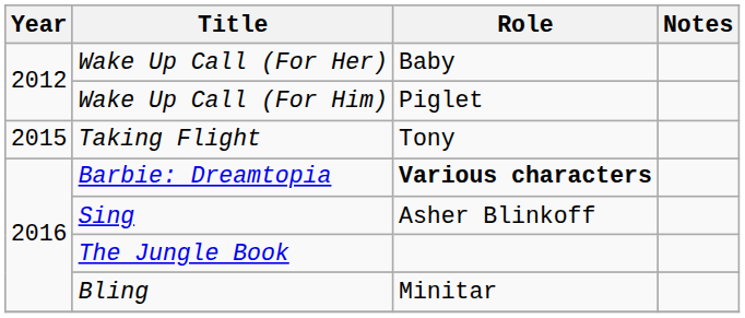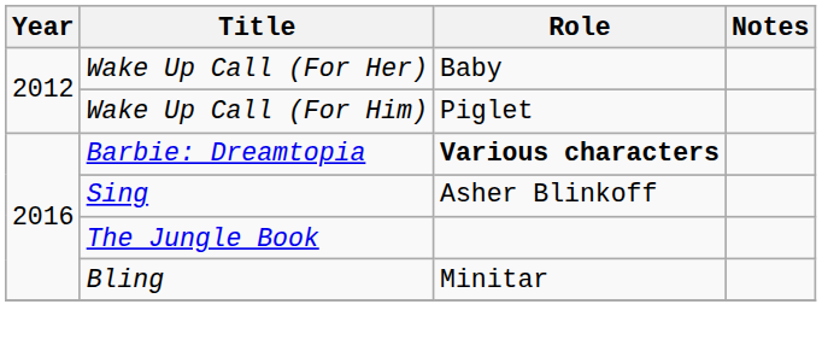- row: 2015 | Taking Flight | Tony
